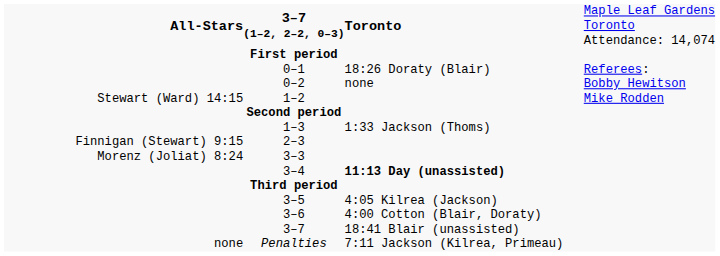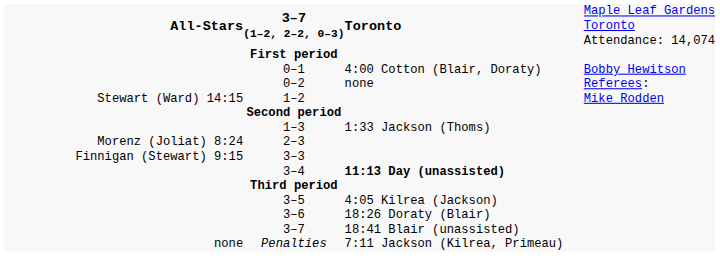0–1 | column 4: 18:26 Doraty (Blair) -> 4:00 Cotton (Blair, Doraty)
0–1 | column 5: Referees: -> Bobby Hewitson
0–2 | column 5: Bobby Hewitson -> Referees:
2–3 | column 2: Finnigan (Stewart) 9:15 -> Morenz (Joliat) 8:24
3–3 | column 2: Morenz (Joliat) 8:24 -> Finnigan (Stewart) 9:15
3–6 | column 4: 4:00 Cotton (Blair, Doraty) -> 18:26 Doraty (Blair)
